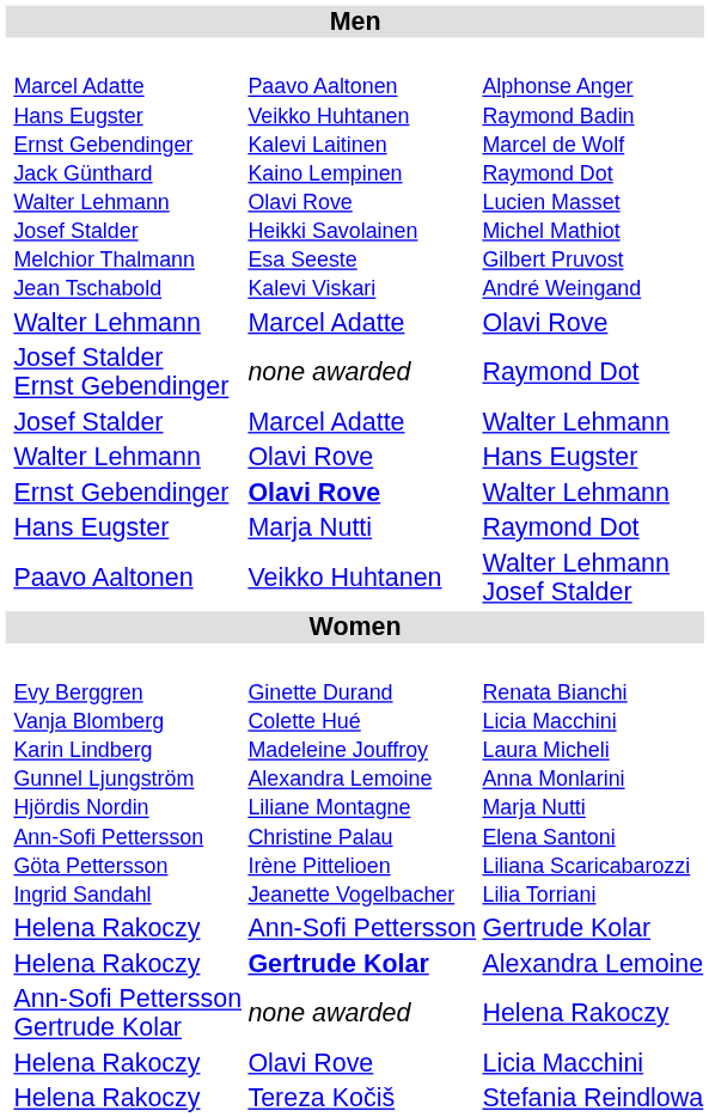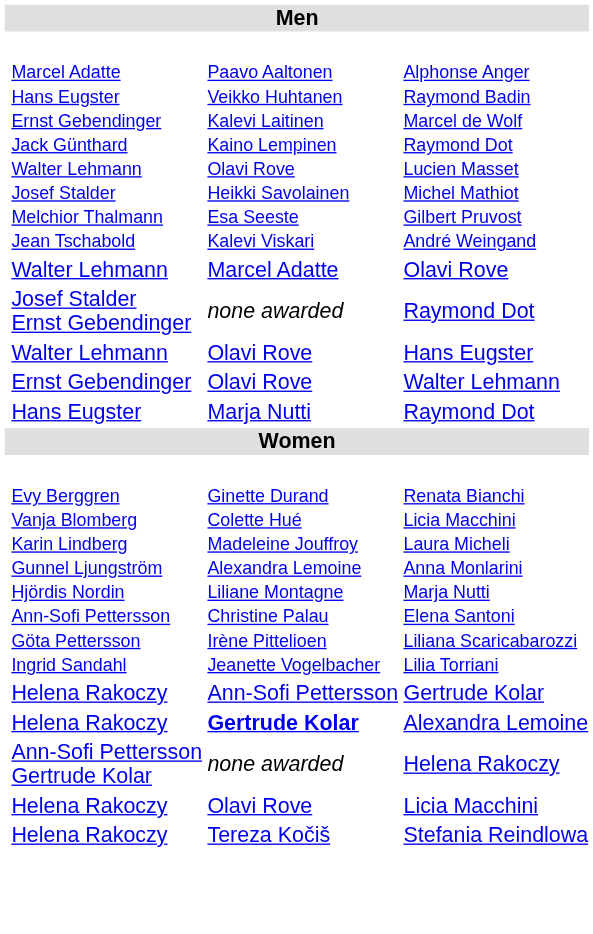- row: Josef Stalder | Marcel Adatte | Walter Lehmann
Ernst Gebendinger / Walter Lehmann | column 3: bold -> normal
- row: Paavo Aaltonen | Veikko Huhtanen | Walter Lehmann Josef Stalder
